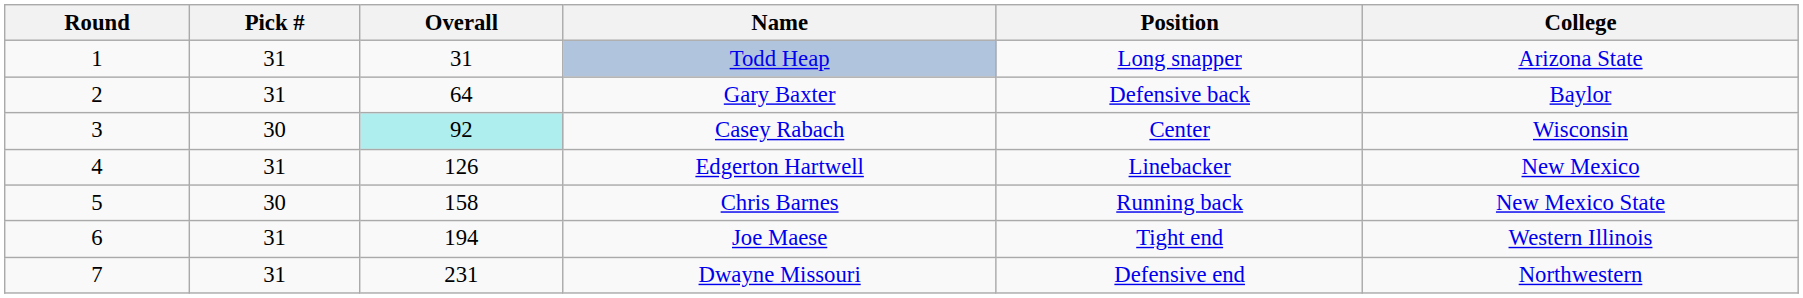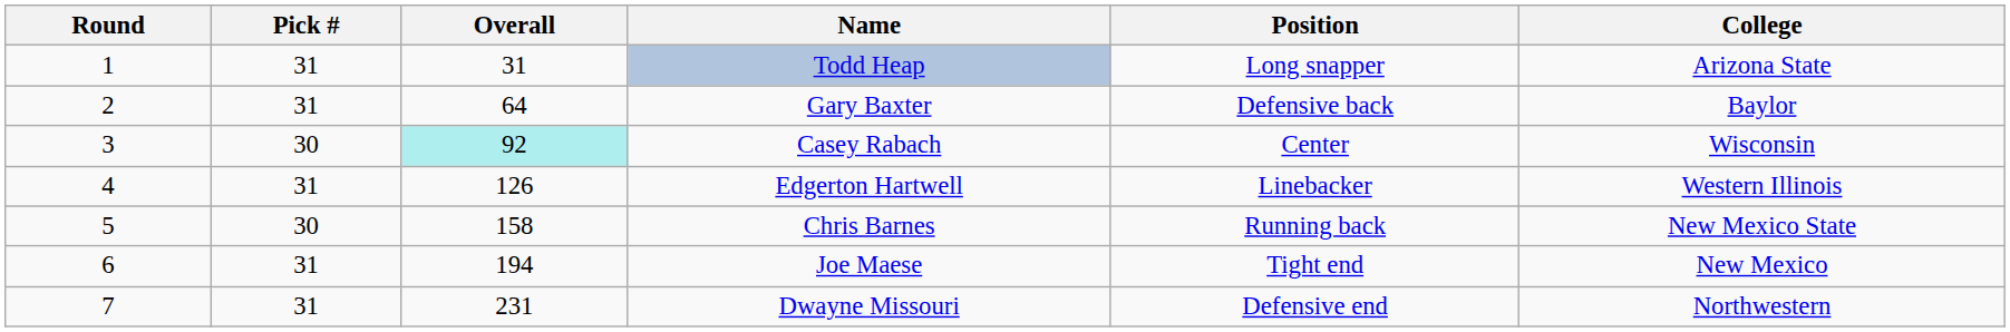Edgerton Hartwell | College: New Mexico -> Western Illinois
Joe Maese | College: Western Illinois -> New Mexico
